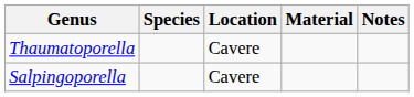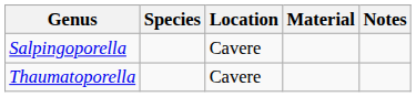rows swapped: Salpingoporella <-> Thaumatoporella
